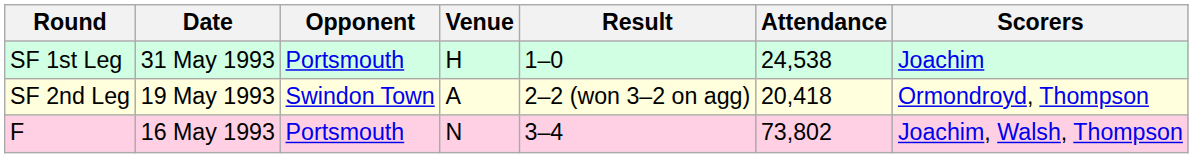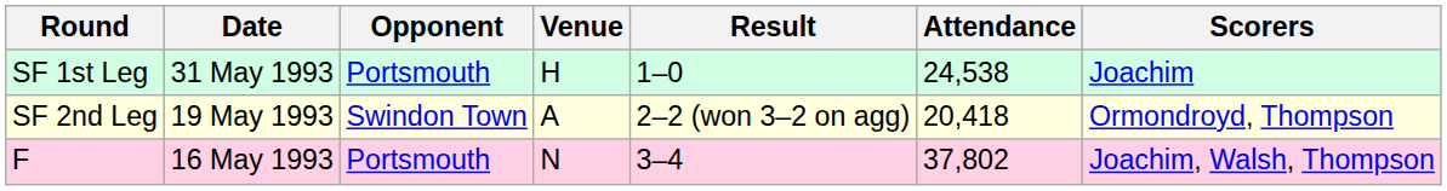F | Attendance: 73,802 -> 37,802
